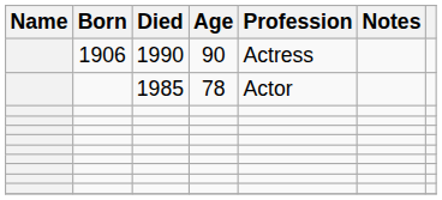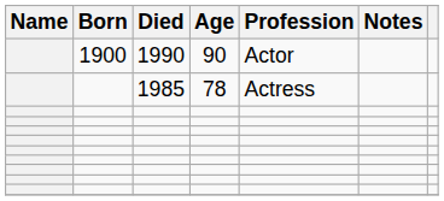1990 | Born: 1906 -> 1900
1990 | Profession: Actress -> Actor
1985 | Profession: Actor -> Actress
